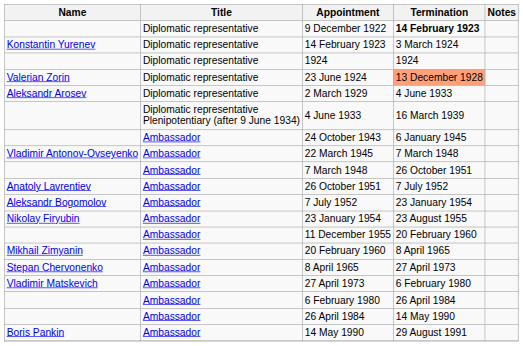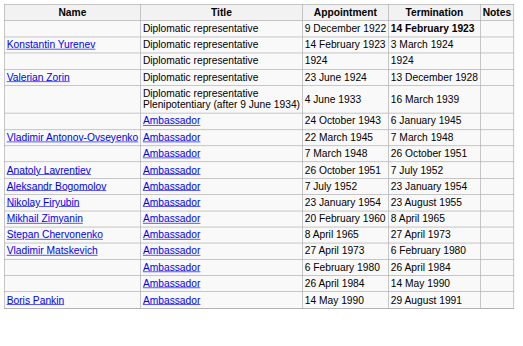23 June 1924 | Termination: lightsalmon background -> no background
- row: Aleksandr Arosev | Diplomatic representative | 2 March 1929 | 4 June 1933
- row: Ambassador | 11 December 1955 | 20 February 1960
